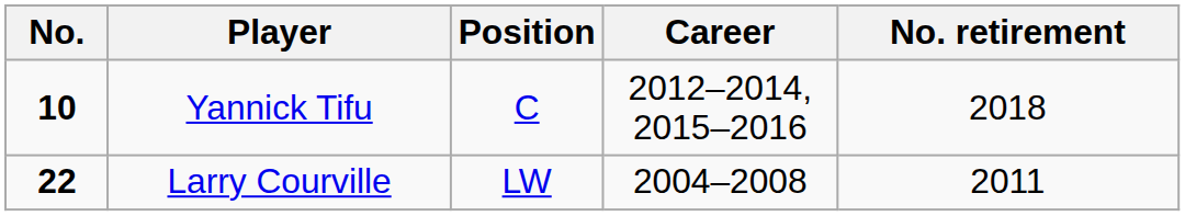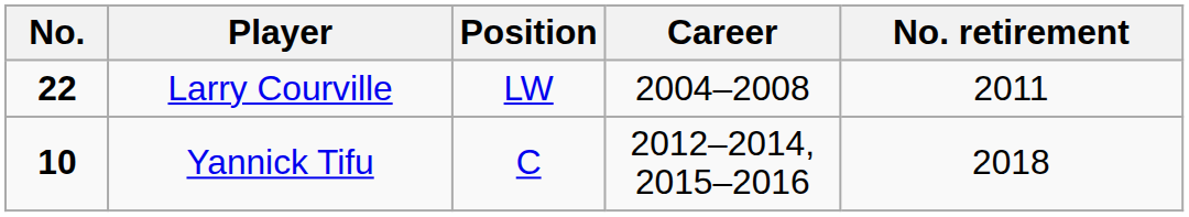rows swapped: Yannick Tifu <-> Larry Courville
